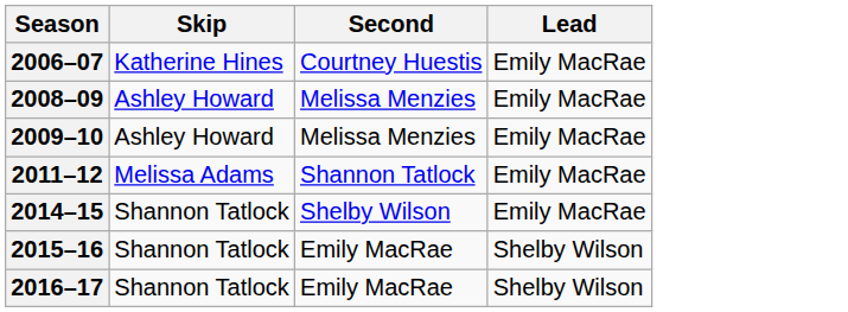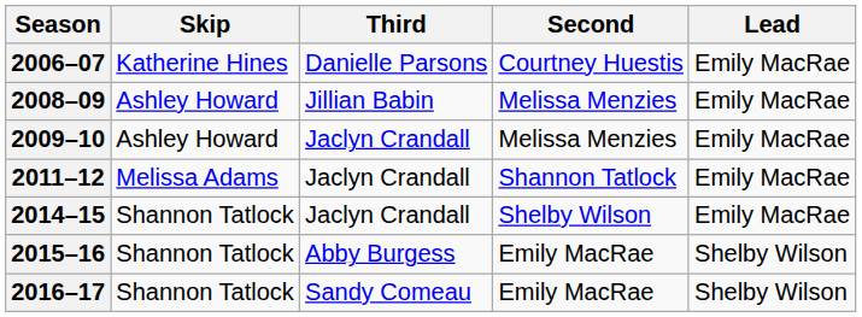+ column: Third | Danielle Parsons | Jillian Babin | Jaclyn Crandall | Jaclyn Crandall | Jaclyn Crandall | Abby Burgess | Sandy Comeau
